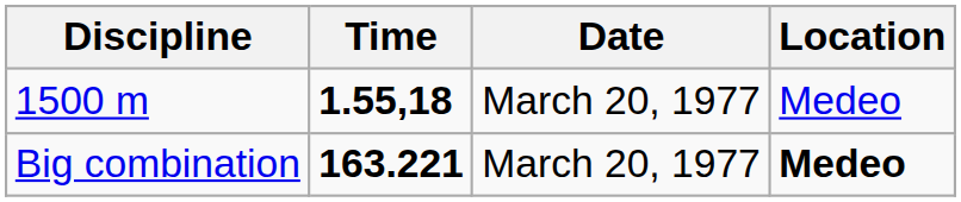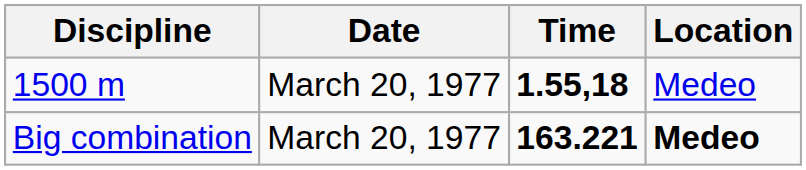columns swapped: Time <-> Date
